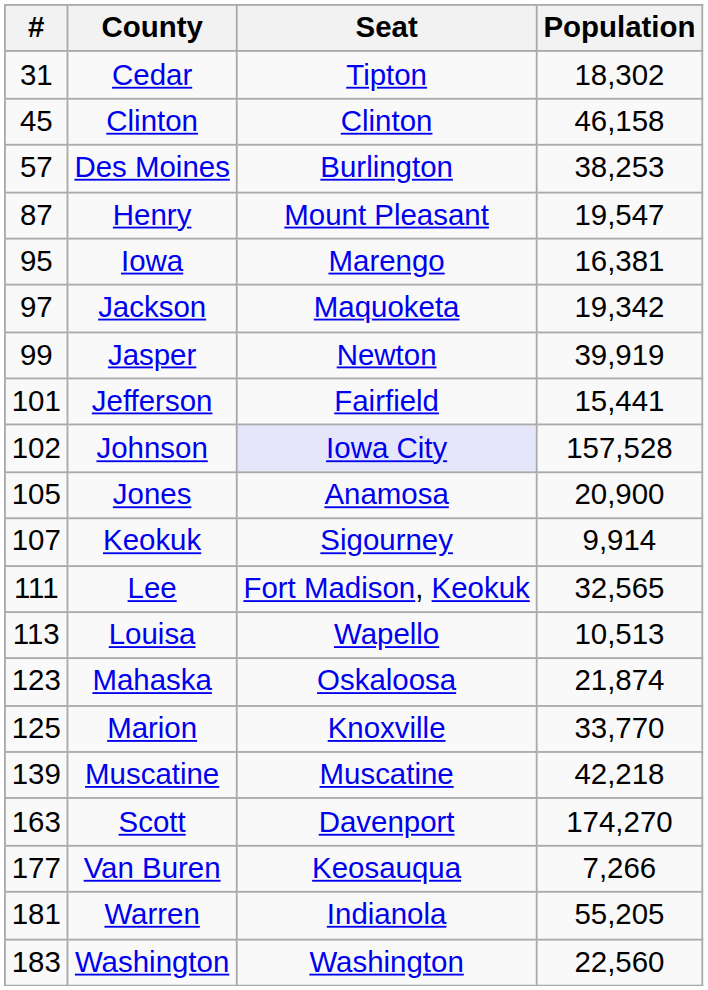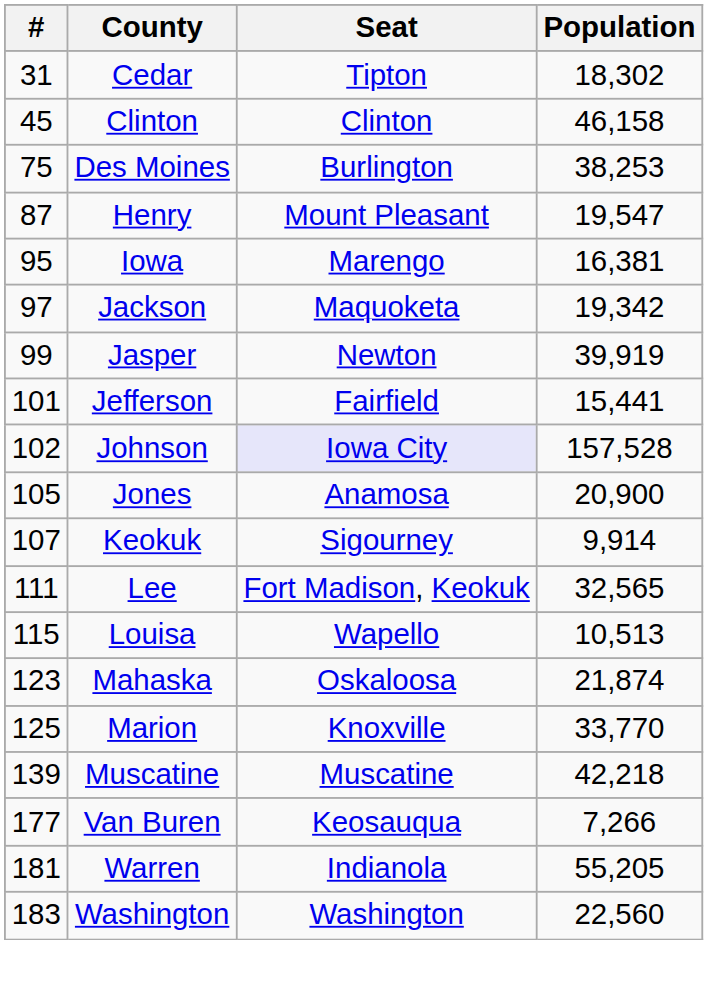Des Moines | #: 57 -> 75
Louisa | #: 113 -> 115
- row: 163 | Scott | Davenport | 174,270
